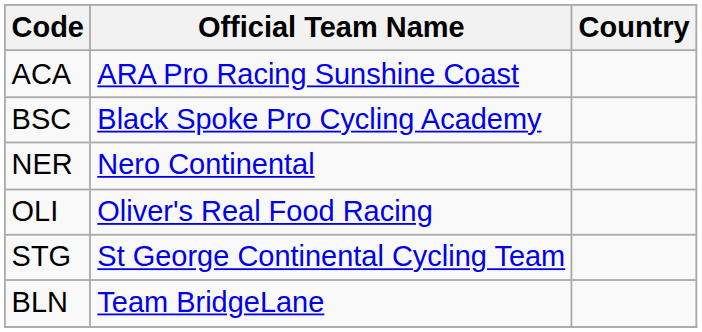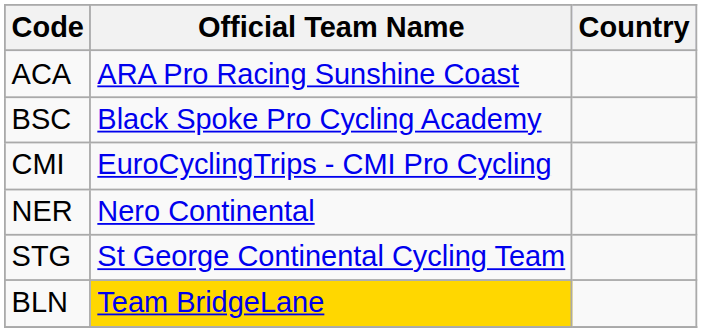+ row: CMI | EuroCyclingTrips - CMI Pro Cycling
- row: OLI | Oliver's Real Food Racing
BLN | Official Team Name: no background -> gold background
